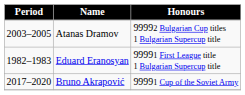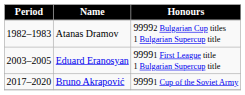Аtanas Dramov | Period: 2003–2005 -> 1982–1983
Eduard Eranosyan | Period: 1982–1983 -> 2003–2005
